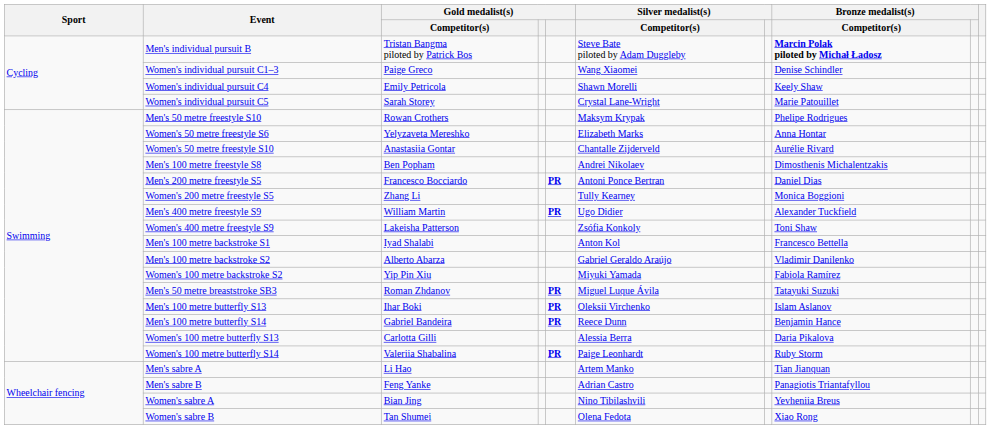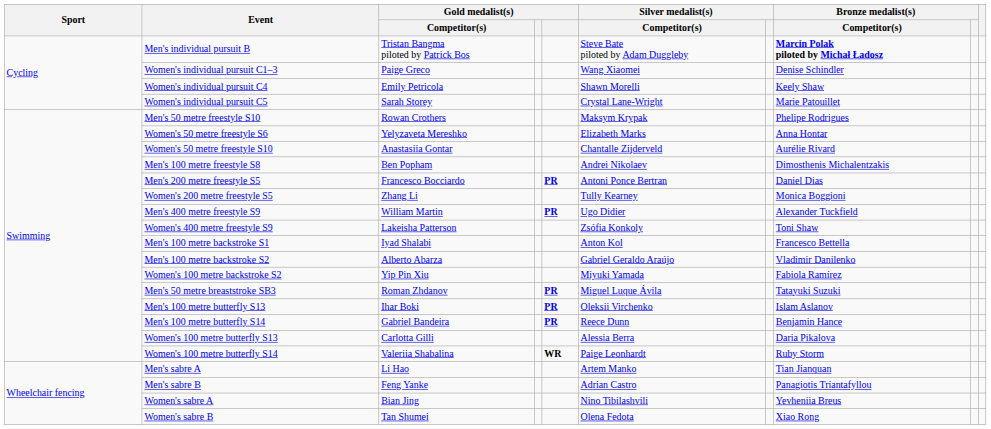Women's 100 metre butterfly S14 | column 5: PR -> WR
